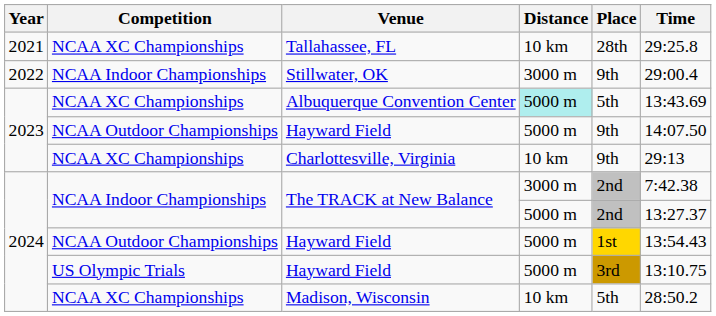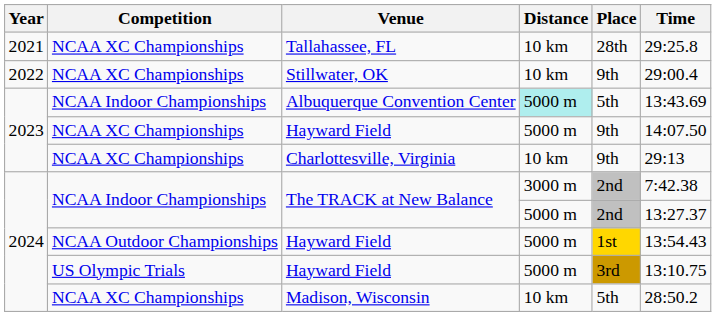Stillwater, OK | Competition: NCAA Indoor Championships -> NCAA XC Championships
Stillwater, OK | Distance: 3000 m -> 10 km
Albuquerque Convention Center | Competition: NCAA XC Championships -> NCAA Indoor Championships
2023 / Hayward Field | Competition: NCAA Outdoor Championships -> NCAA XC Championships
